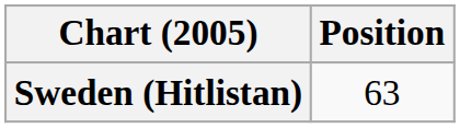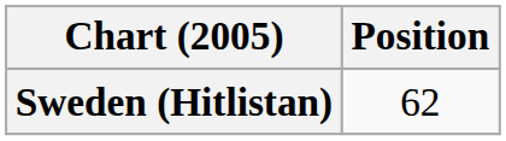Sweden (Hitlistan) | Position: 63 -> 62
